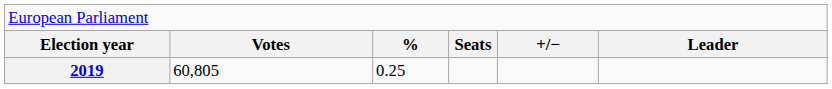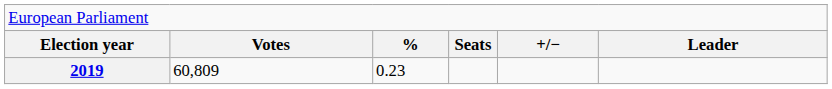2019 | column 2: 60,805 -> 60,809
2019 | column 3: 0.25 -> 0.23
